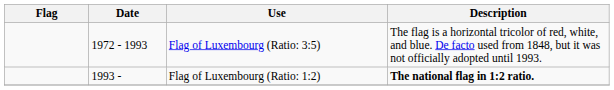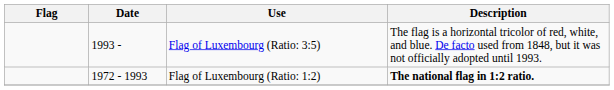Flag of Luxembourg (Ratio: 3:5) | Date: 1972 - 1993 -> 1993 -
Flag of Luxembourg (Ratio: 1:2) | Date: 1993 - -> 1972 - 1993
